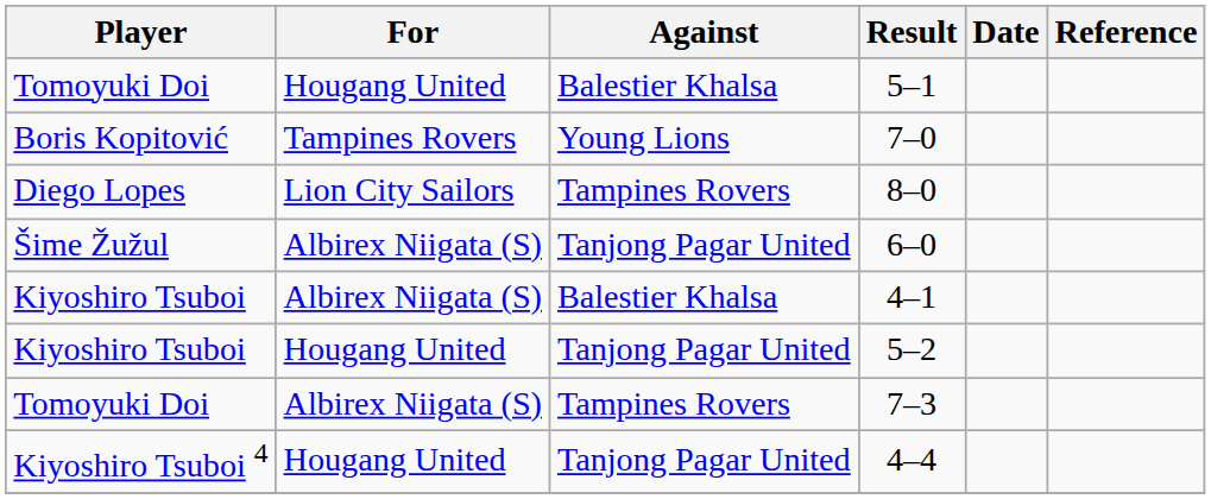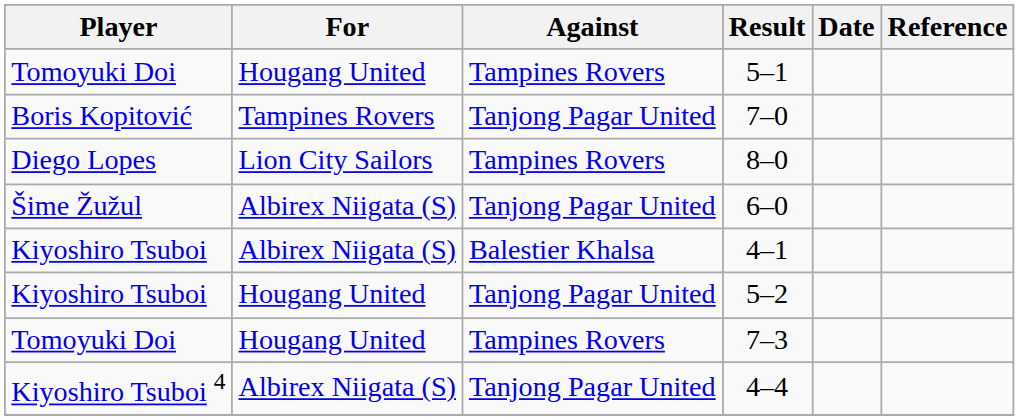5–1 | Against: Balestier Khalsa -> Tampines Rovers
7–0 | Against: Young Lions -> Tanjong Pagar United
7–3 | For: Albirex Niigata (S) -> Hougang United
4–4 | For: Hougang United -> Albirex Niigata (S)
